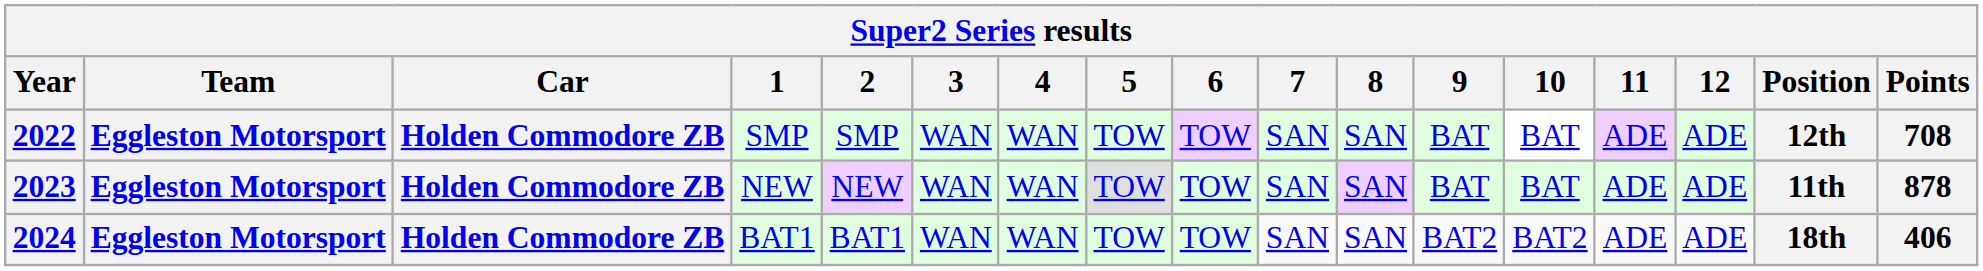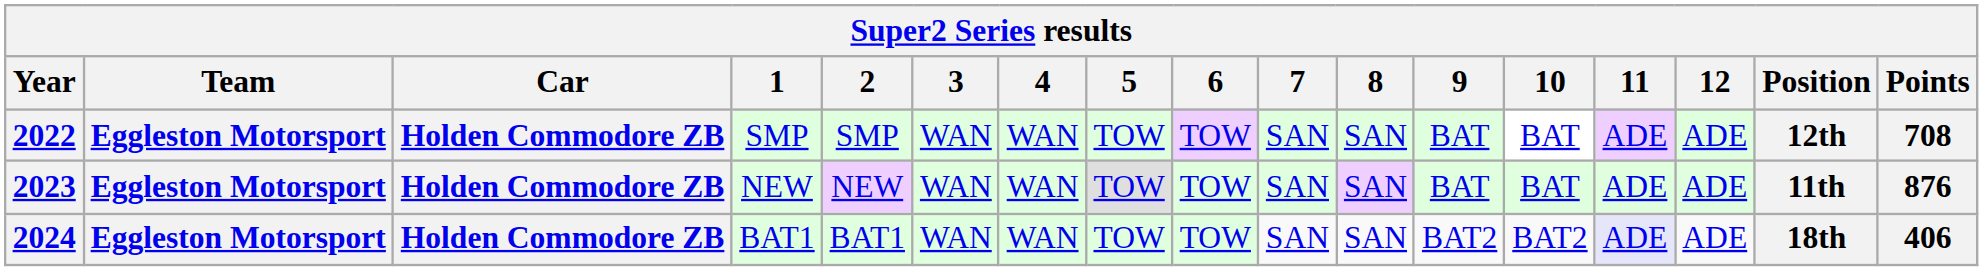2023 | Points: 878 -> 876
2024 | 11: no background -> lavender background
